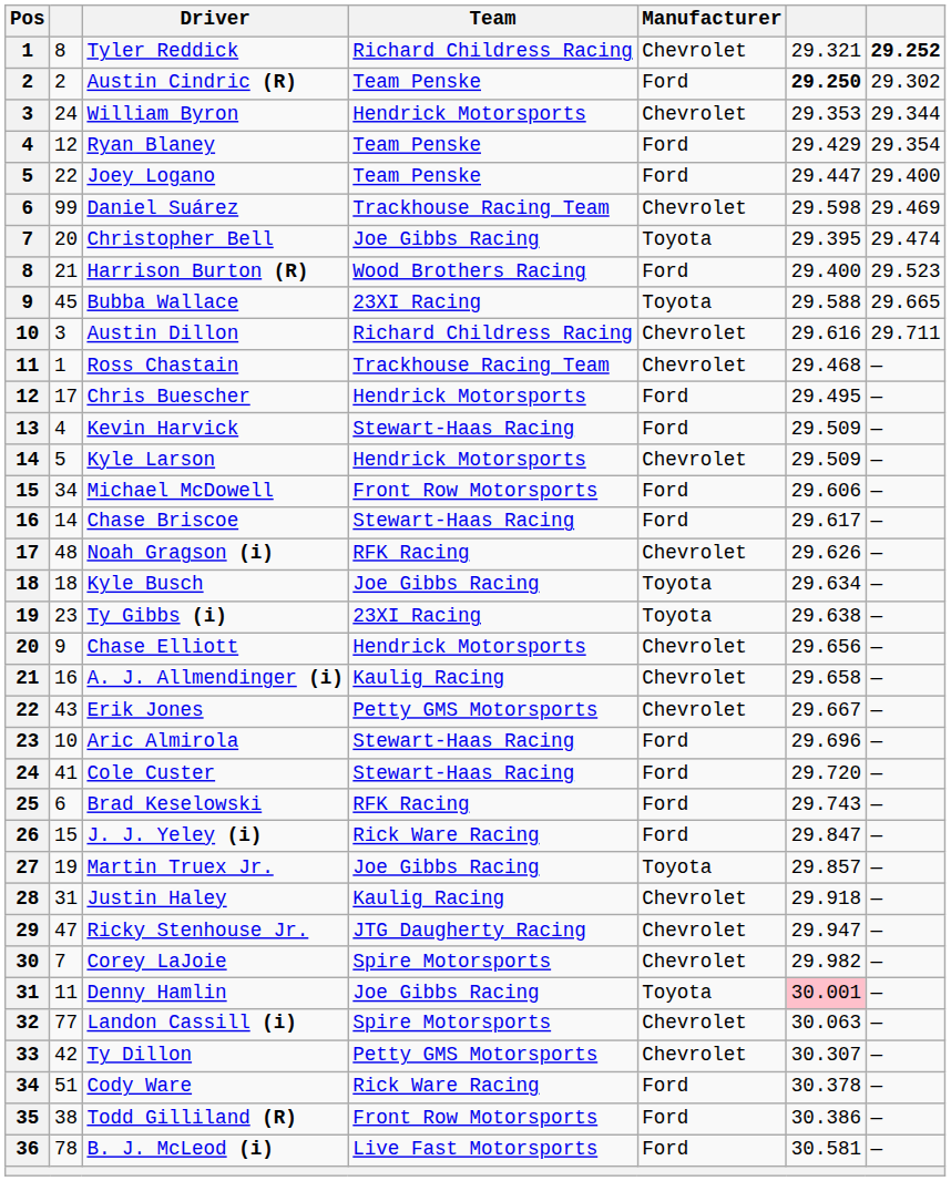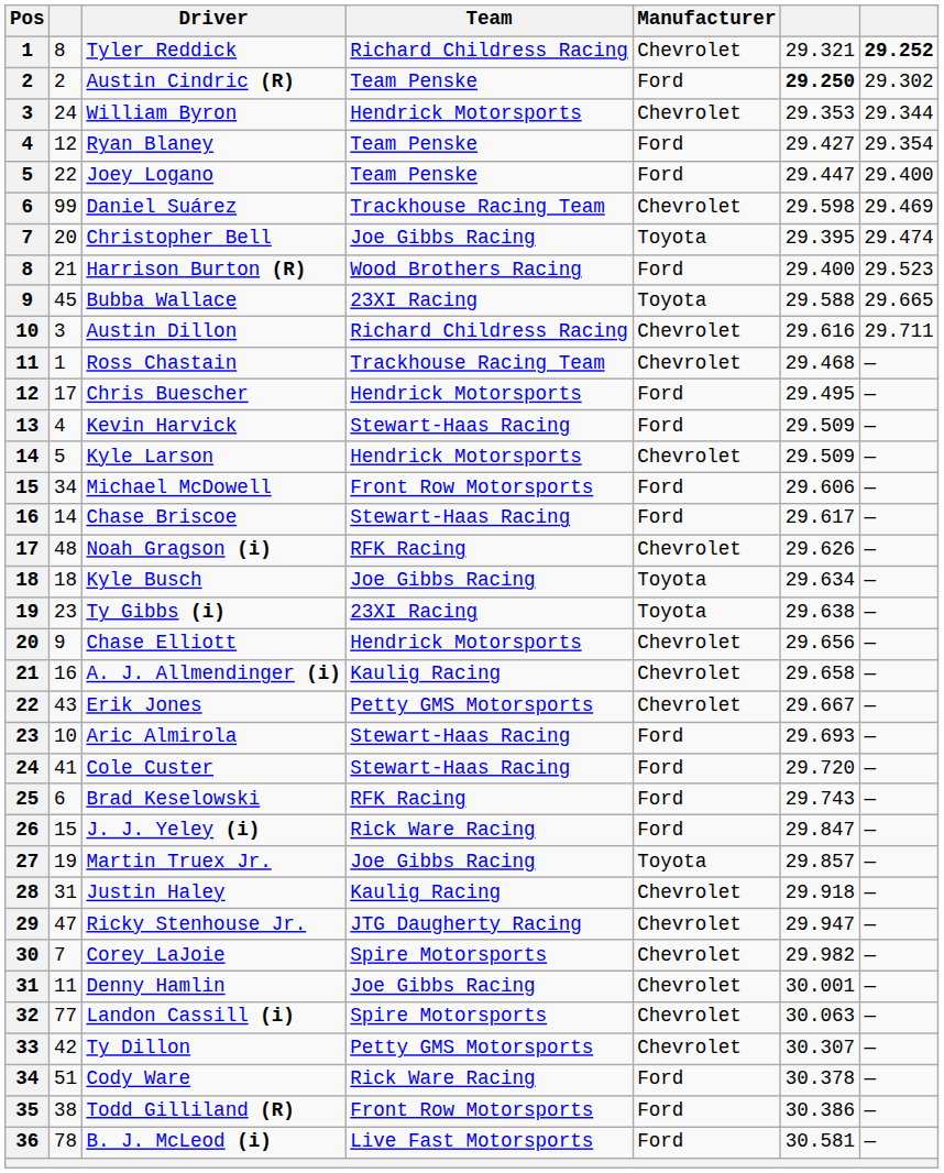Ryan Blaney | column 6: 29.429 -> 29.427
Aric Almirola | column 6: 29.696 -> 29.693
Denny Hamlin | Manufacturer: Toyota -> Chevrolet
Denny Hamlin | column 6: pink background -> no background
